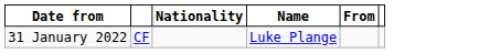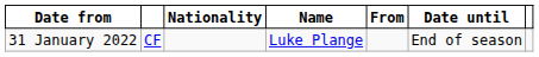+ column: Date until | End of season
